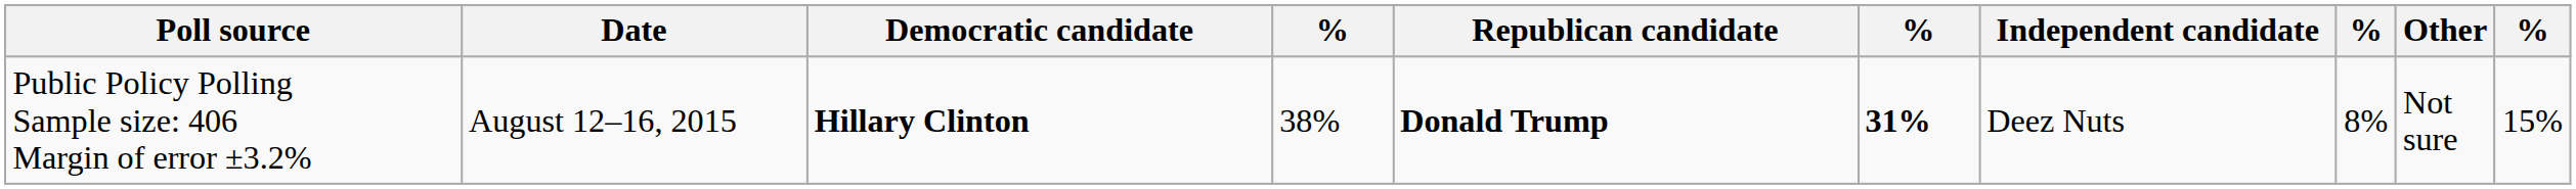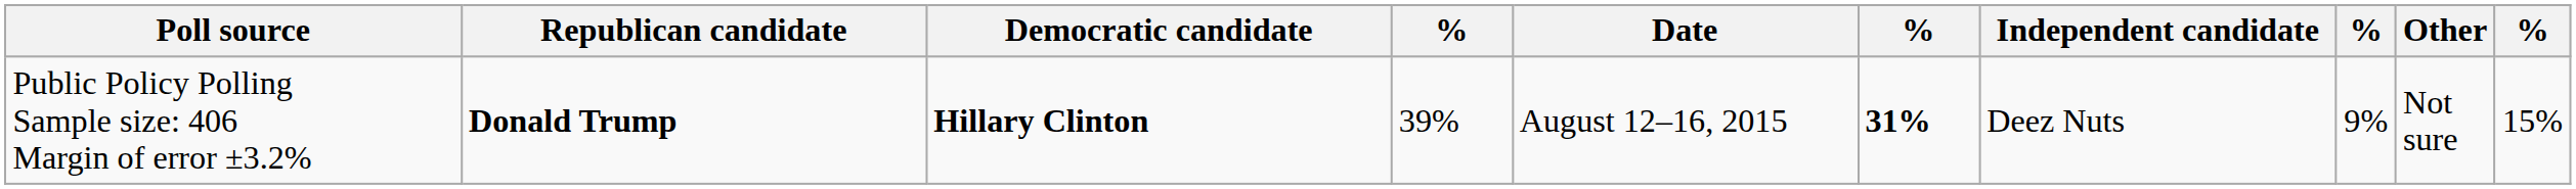columns swapped: Date <-> Republican candidate
Public Policy Polling Sample size: 406 Margin of error ±3.2% | column 4: 38% -> 39%
Public Policy Polling Sample size: 406 Margin of error ±3.2% | column 8: 8% -> 9%
